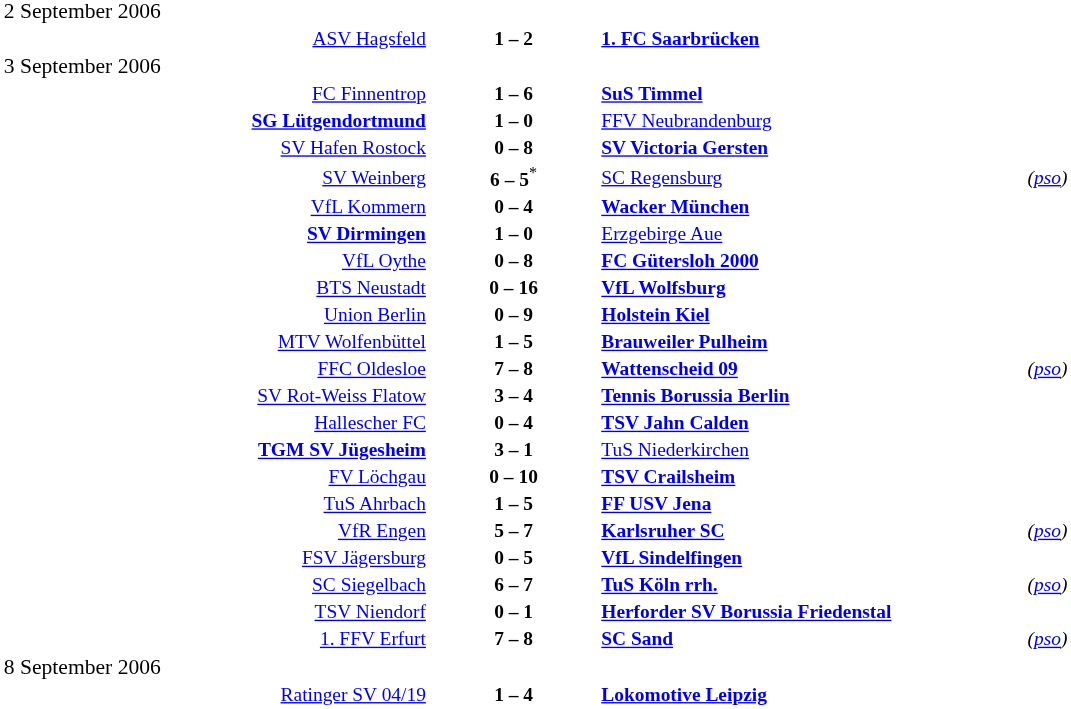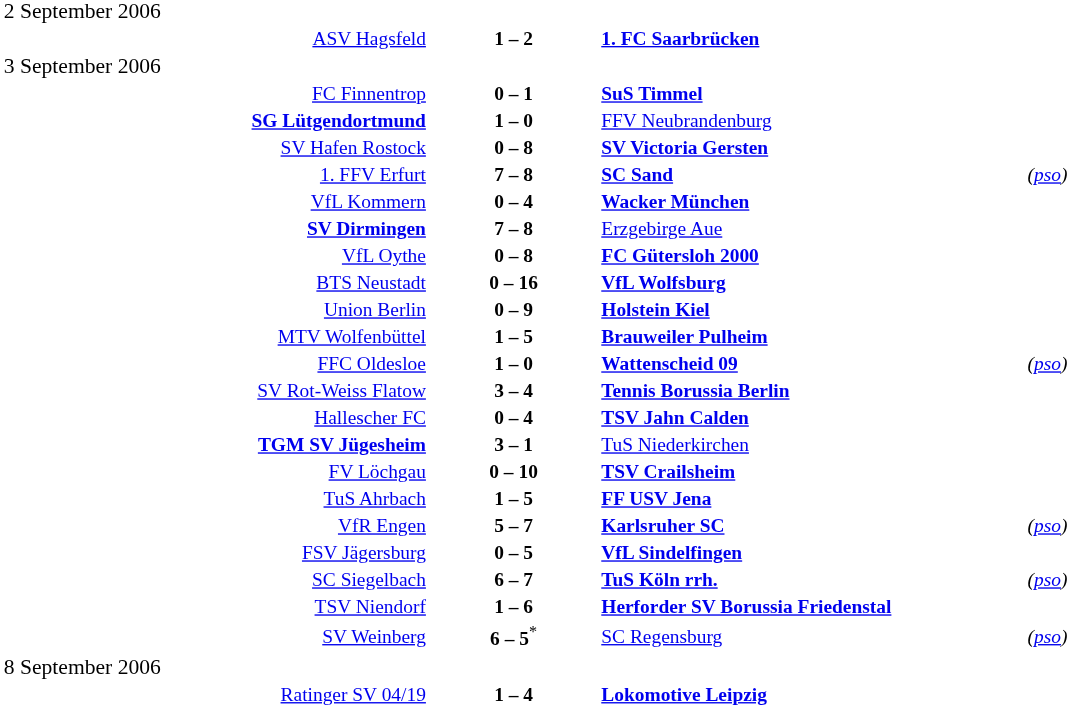FC Finnentrop | column 2: 1 – 6 -> 0 – 1
rows swapped: 1. FFV Erfurt <-> SV Weinberg
SV Dirmingen | column 2: 1 – 0 -> 7 – 8
FFC Oldesloe | column 2: 7 – 8 -> 1 – 0
TSV Niendorf | column 2: 0 – 1 -> 1 – 6
